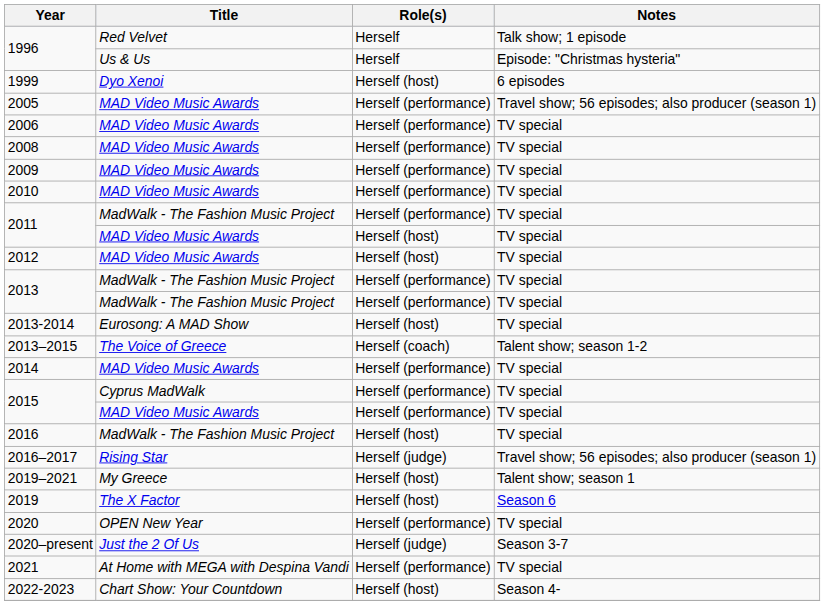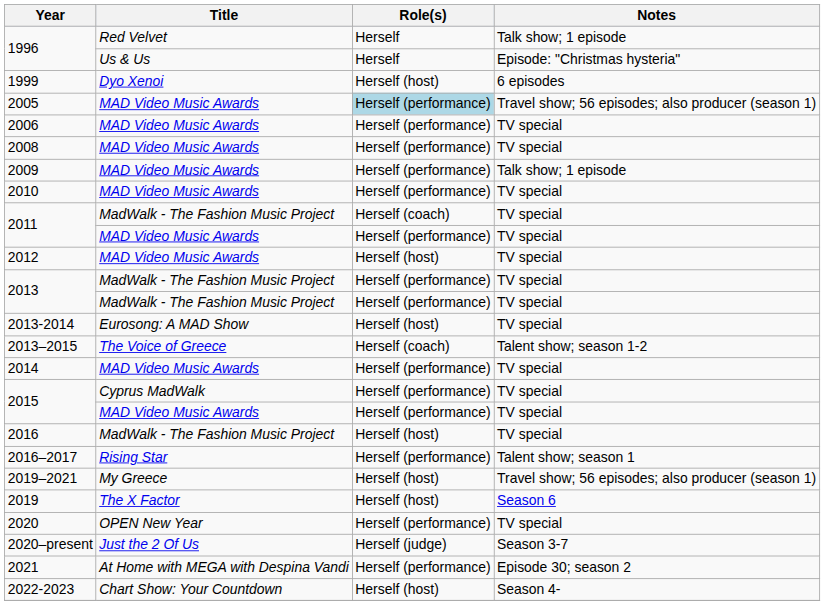2005 | Role(s): no background -> lightblue background
2009 | Notes: TV special -> Talk show; 1 episode
2011 / MadWalk - The Fashion Music Project | Role(s): Herself (performance) -> Herself (coach)
2011 / MAD Video Music Awards | Role(s): Herself (host) -> Herself (performance)
2016–2017 | Role(s): Herself (judge) -> Herself (performance)
2016–2017 | Notes: Travel show; 56 episodes; also producer (season 1) -> Talent show; season 1
2019–2021 | Notes: Talent show; season 1 -> Travel show; 56 episodes; also producer (season 1)
2021 | Notes: TV special -> Episode 30; season 2
